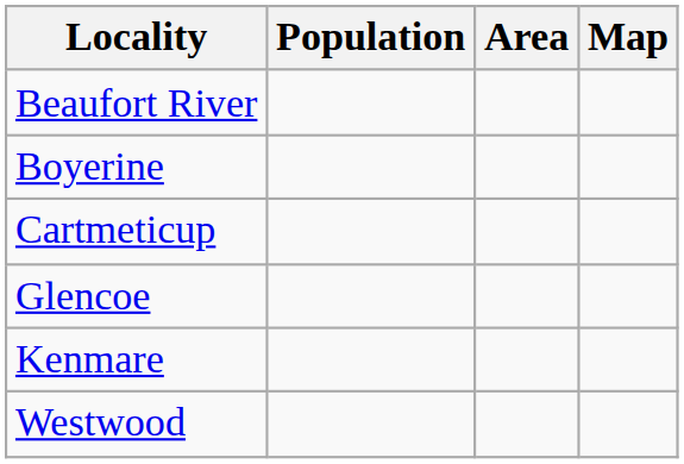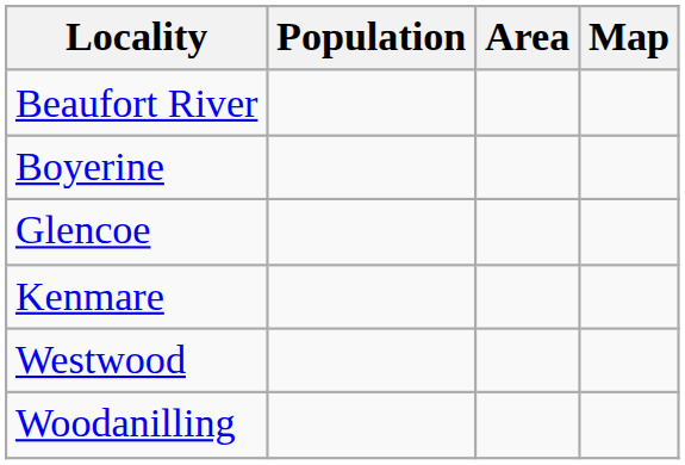- row: Cartmeticup
+ row: Woodanilling
